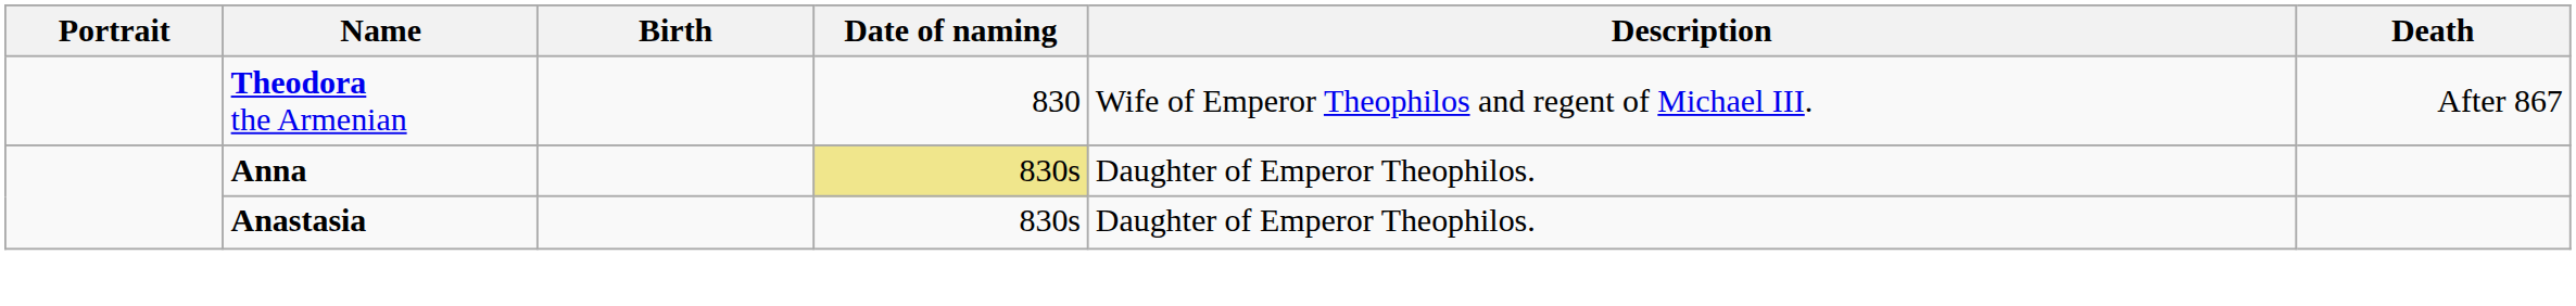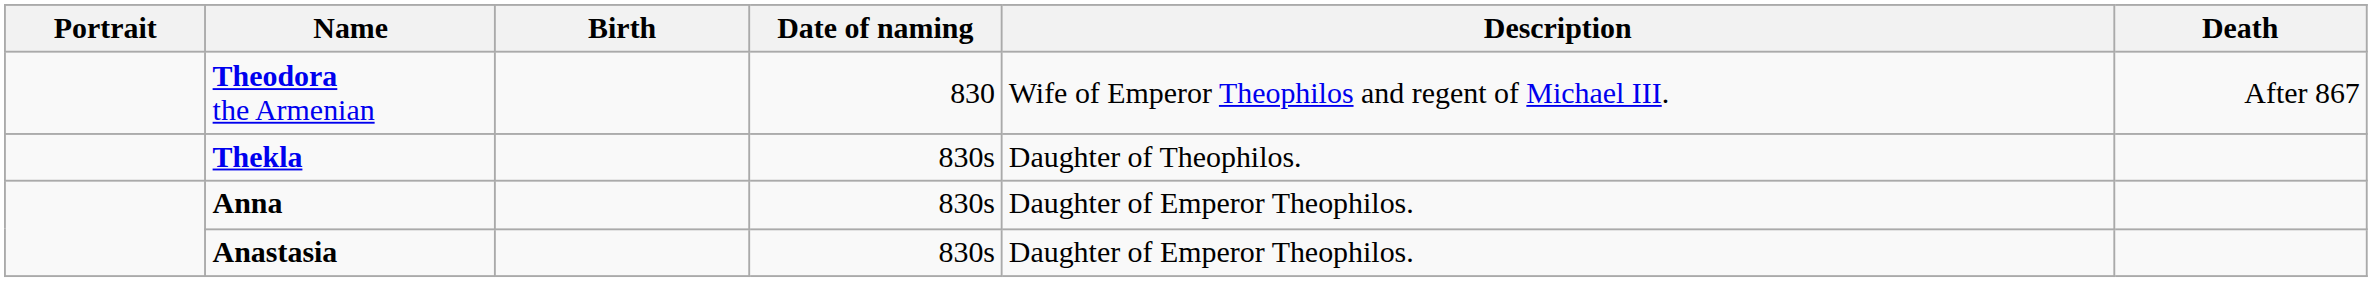+ row: Thekla | 830s | Daughter of Theophilos.
Anna | Date of naming: khaki background -> no background
